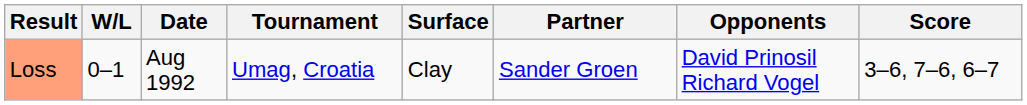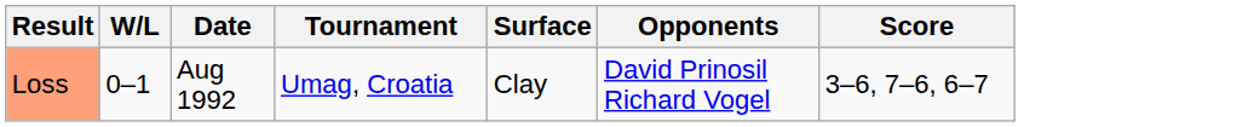- column: Partner | Sander Groen
